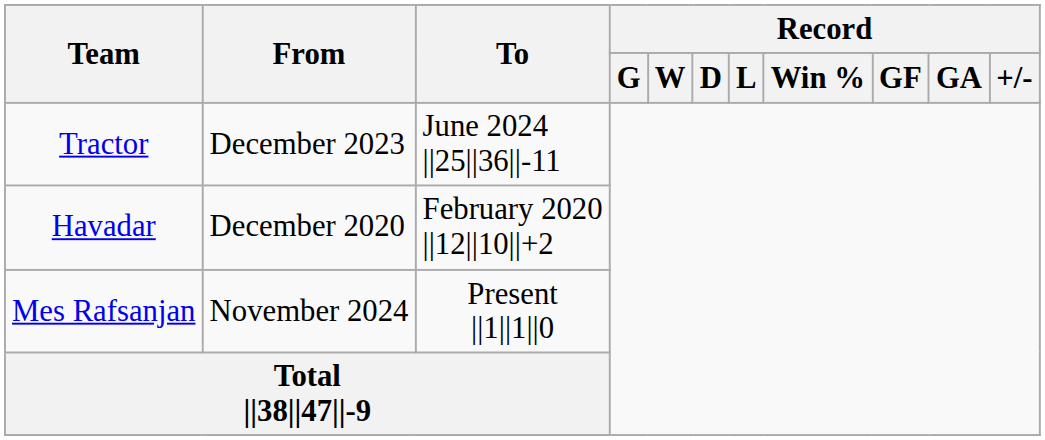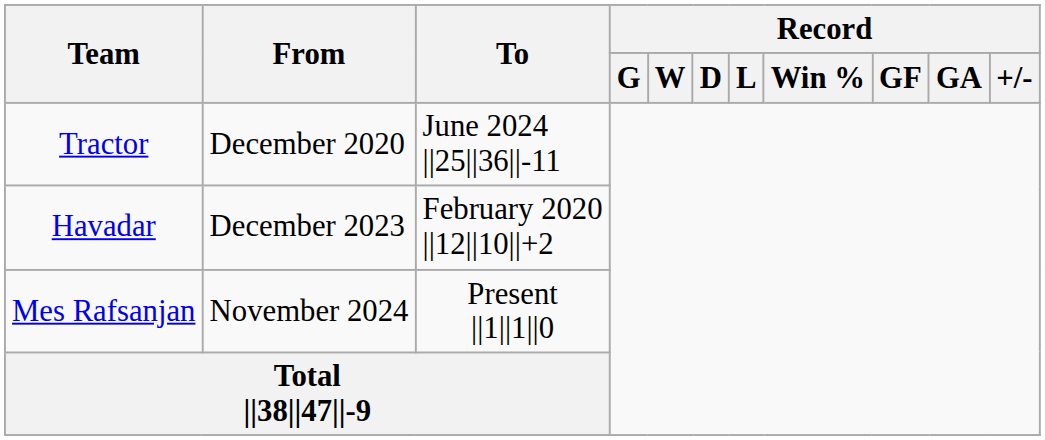Tractor | From: December 2023 -> December 2020
Havadar | From: December 2020 -> December 2023
